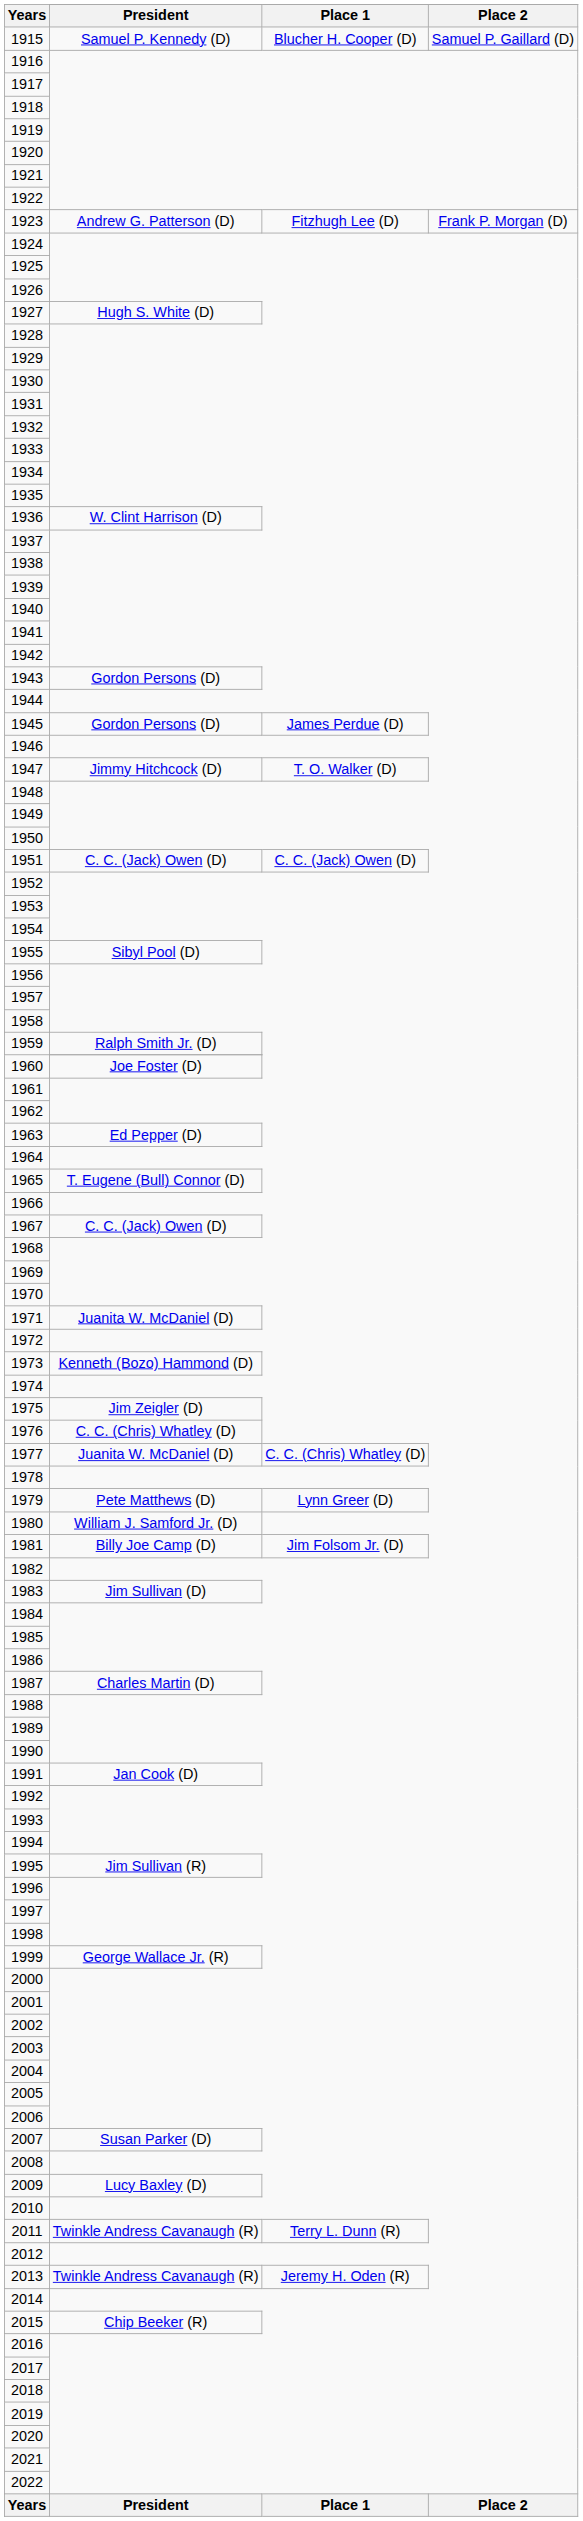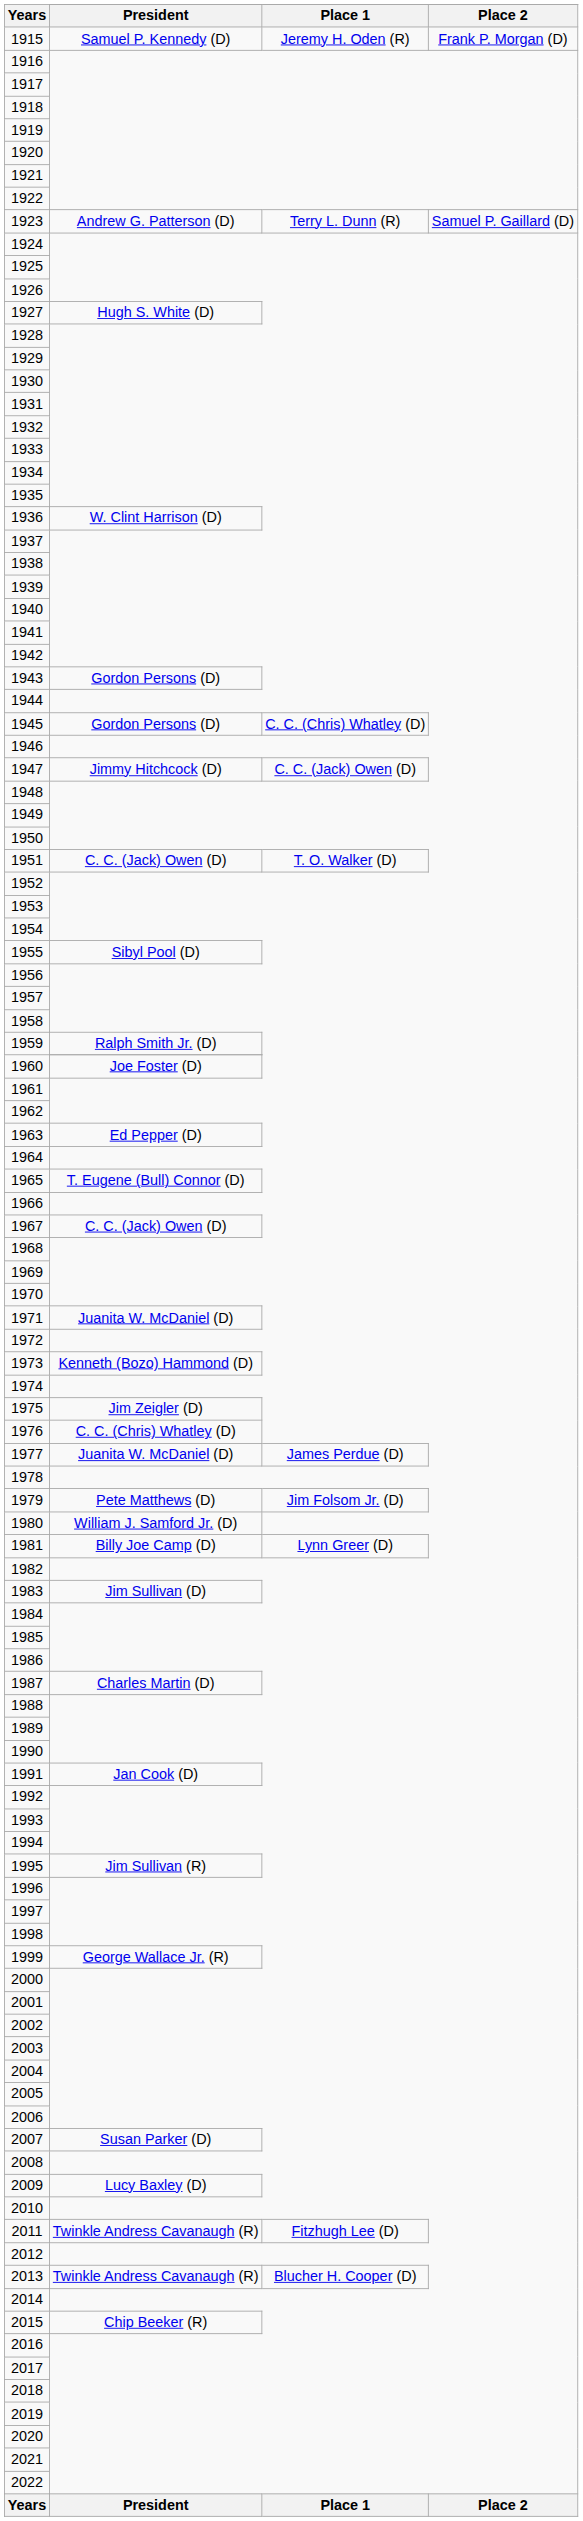1915 | Place 1: Blucher H. Cooper (D) -> Jeremy H. Oden (R)
1915 | Place 2: Samuel P. Gaillard (D) -> Frank P. Morgan (D)
1923 | Place 1: Fitzhugh Lee (D) -> Terry L. Dunn (R)
1923 | Place 2: Frank P. Morgan (D) -> Samuel P. Gaillard (D)
1945 | Place 1: James Perdue (D) -> C. C. (Chris) Whatley (D)
1947 | Place 1: T. O. Walker (D) -> C. C. (Jack) Owen (D)
1951 | Place 1: C. C. (Jack) Owen (D) -> T. O. Walker (D)
1977 | Place 1: C. C. (Chris) Whatley (D) -> James Perdue (D)
1979 | Place 1: Lynn Greer (D) -> Jim Folsom Jr. (D)
1981 | Place 1: Jim Folsom Jr. (D) -> Lynn Greer (D)
2011 | Place 1: Terry L. Dunn (R) -> Fitzhugh Lee (D)
2013 | Place 1: Jeremy H. Oden (R) -> Blucher H. Cooper (D)
